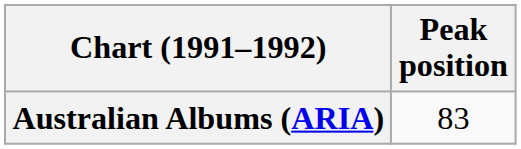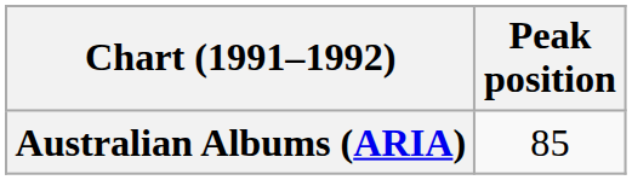Australian Albums (ARIA) | Peak position: 83 -> 85
